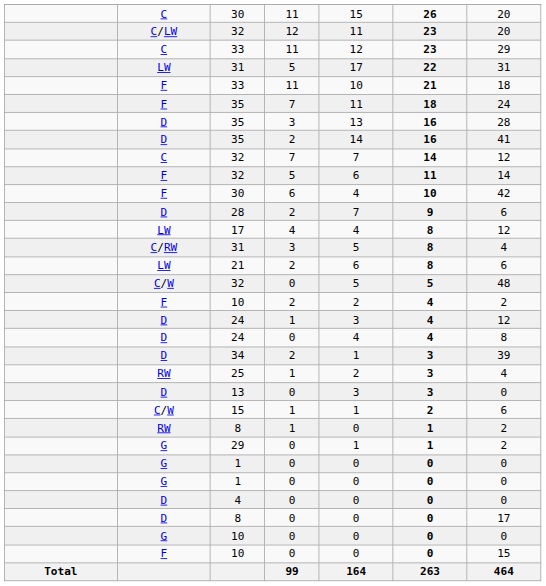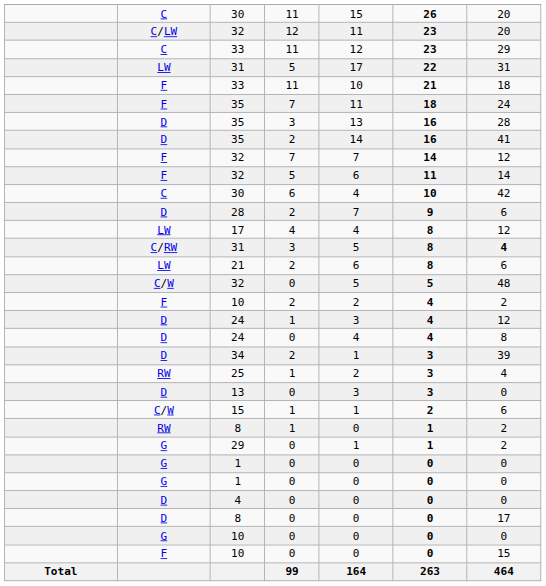32 / 7 | column 2: C -> F
30 / 6 | column 2: F -> C
31 / 3 | column 7: normal -> bold
